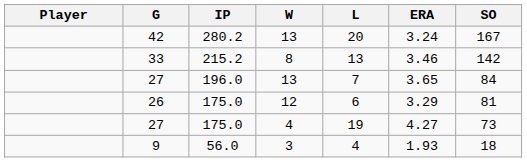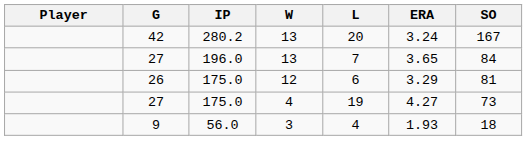- row: 33 | 215.2 | 8 | 13 | 3.46 | 142
